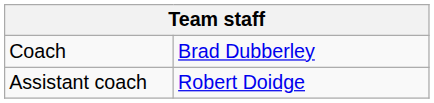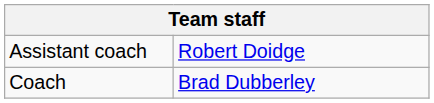rows swapped: Coach <-> Assistant coach
